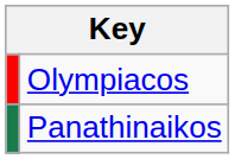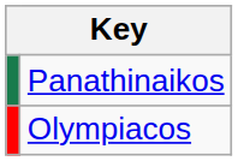rows swapped: Olympiacos <-> Panathinaikos
